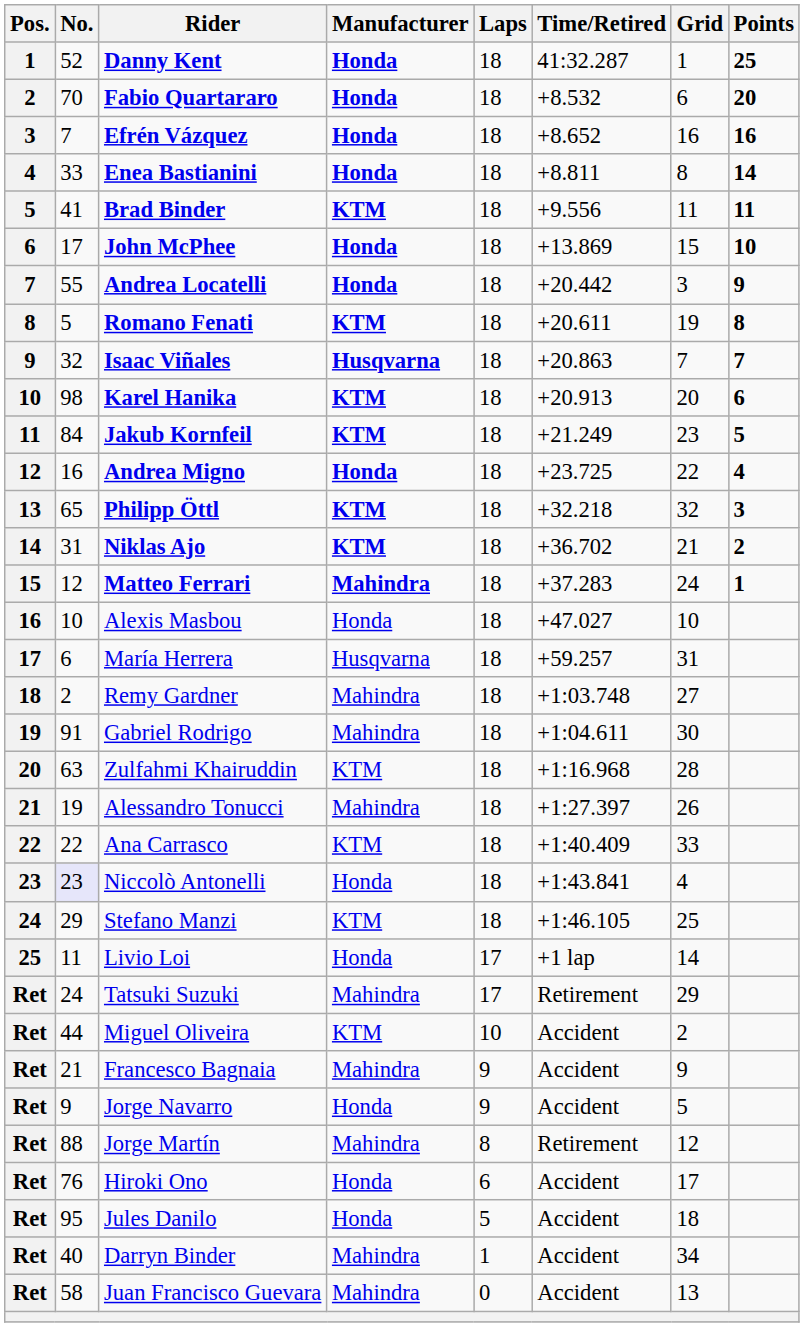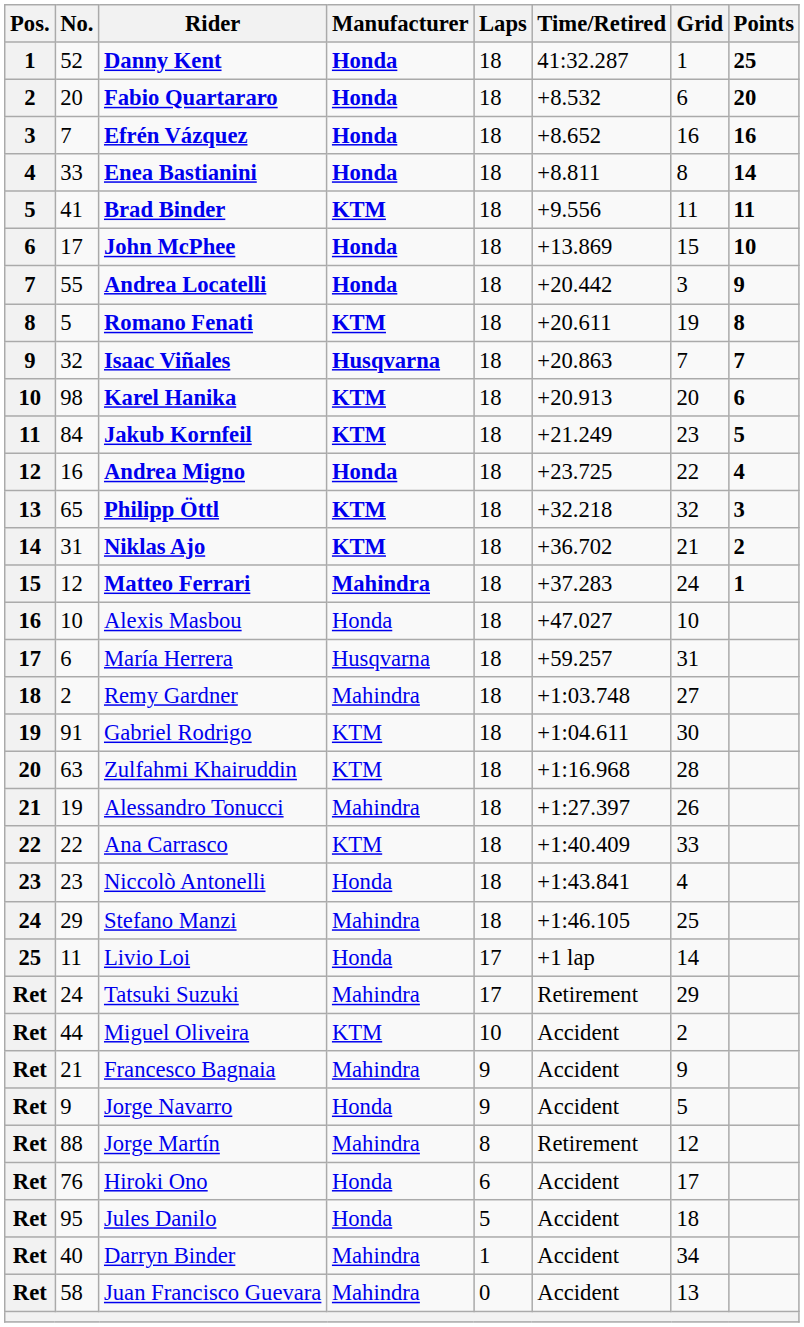Fabio Quartararo | No.: 70 -> 20
Gabriel Rodrigo | Manufacturer: Mahindra -> KTM
Niccolò Antonelli | No.: lavender background -> no background
Stefano Manzi | Manufacturer: KTM -> Mahindra
